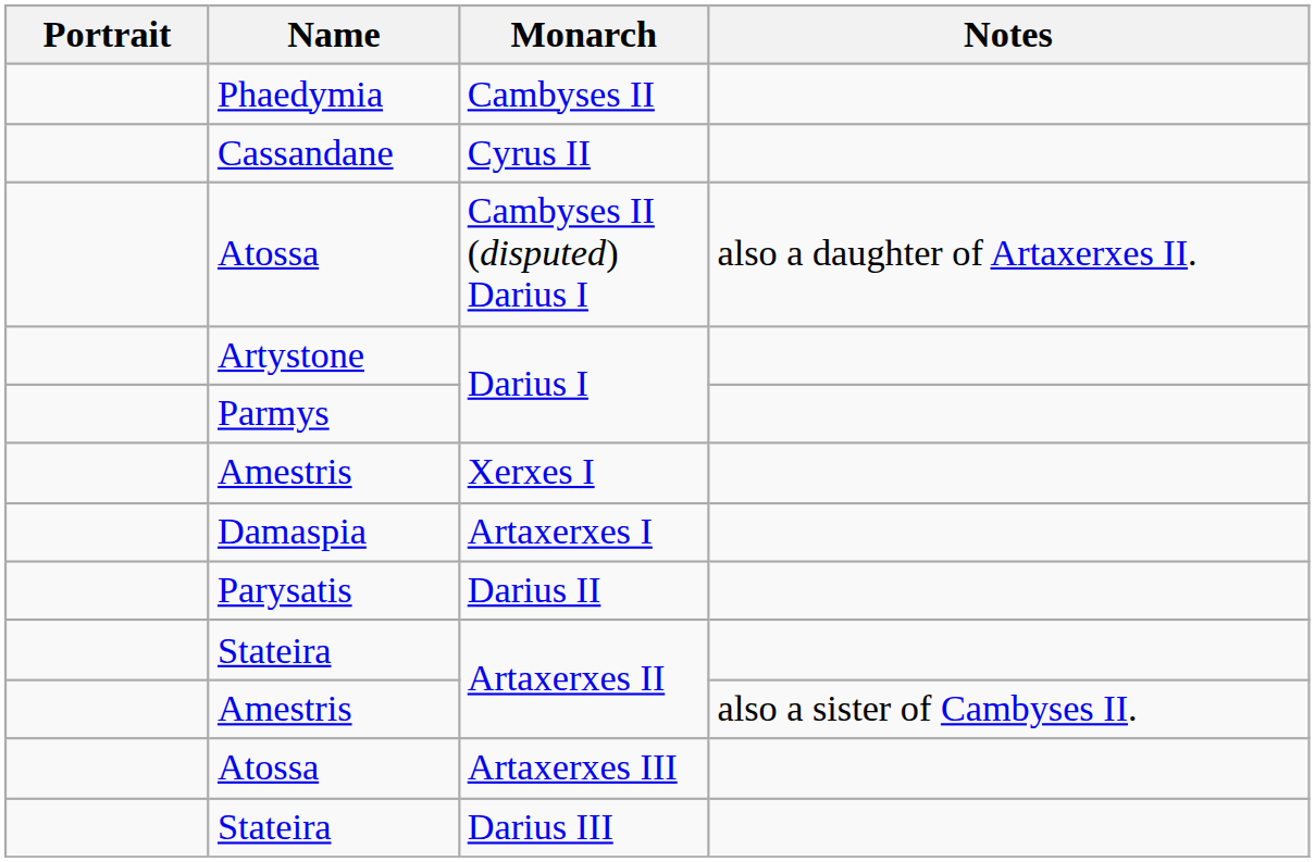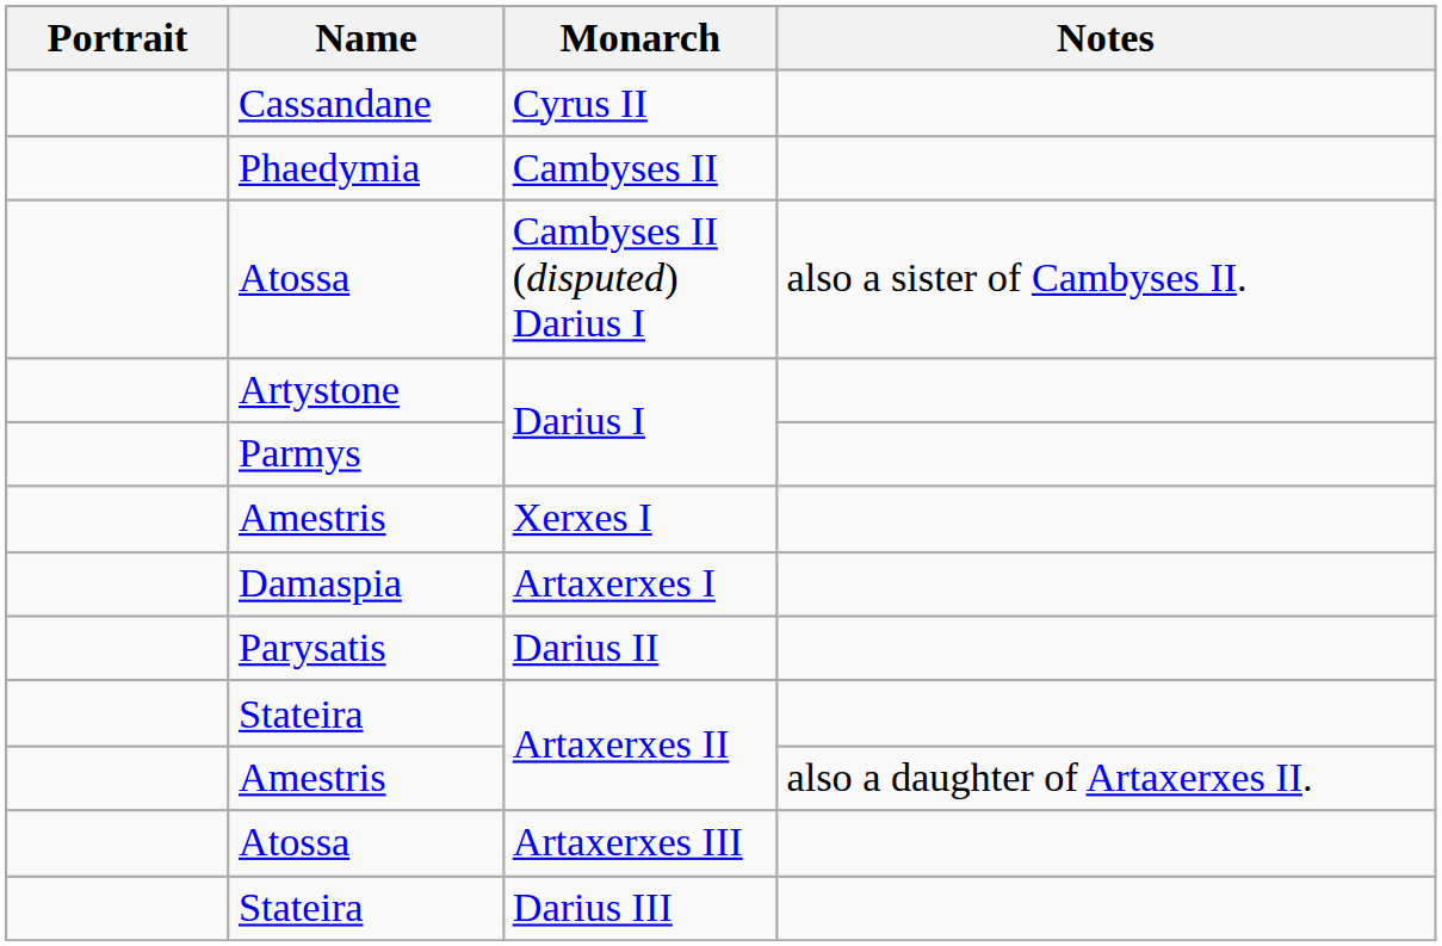rows swapped: Cyrus II <-> Cambyses II
Cambyses II (disputed) Darius I | Notes: also a daughter of Artaxerxes II. -> also a sister of Cambyses II.
Amestris / Artaxerxes II | Notes: also a sister of Cambyses II. -> also a daughter of Artaxerxes II.
